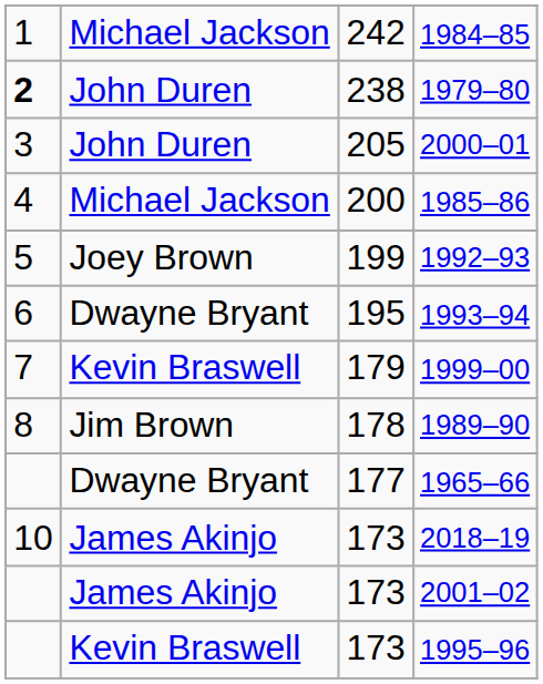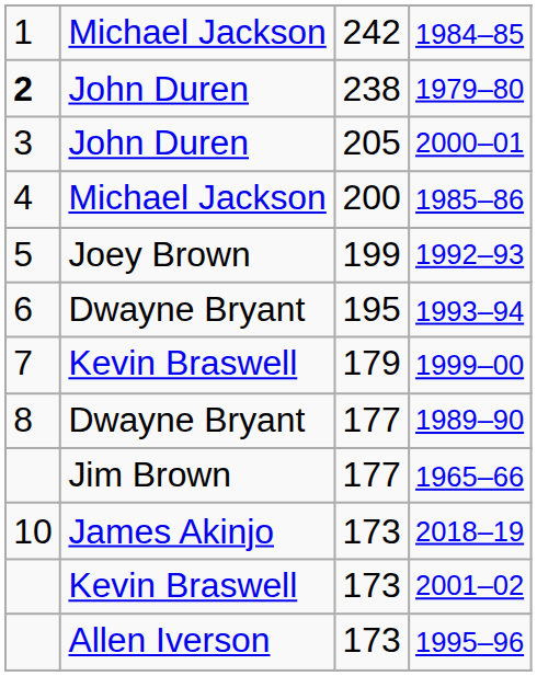1989–90 | column 2: Jim Brown -> Dwayne Bryant
1989–90 | column 3: 178 -> 177
1965–66 | column 2: Dwayne Bryant -> Jim Brown
2001–02 | column 2: James Akinjo -> Kevin Braswell
1995–96 | column 2: Kevin Braswell -> Allen Iverson
